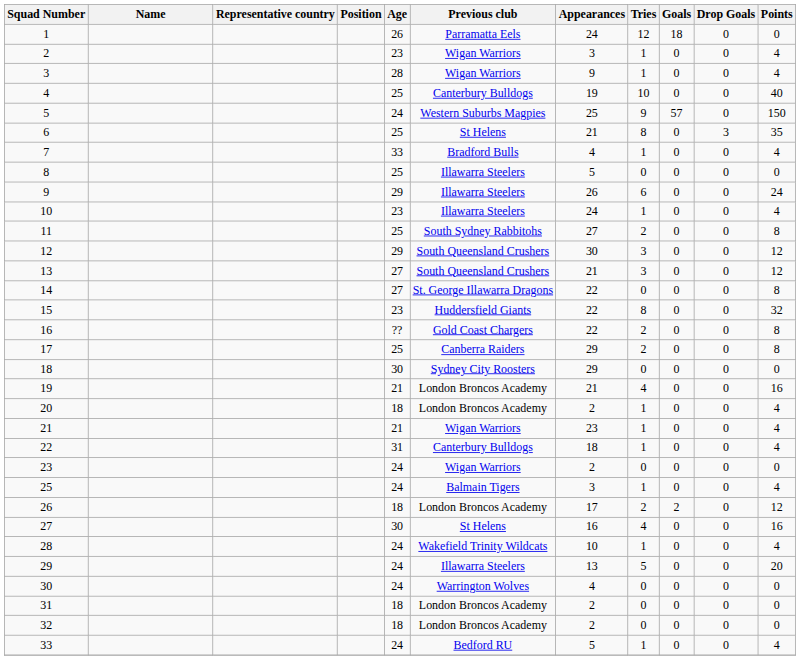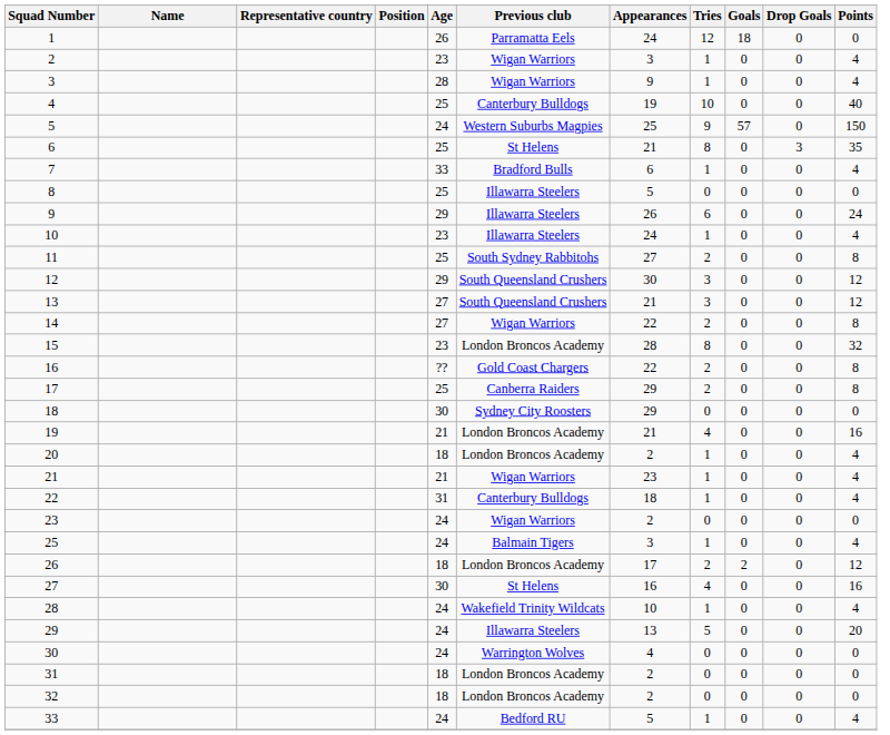7 | Appearances: 4 -> 6
14 | Previous club: St. George Illawarra Dragons -> Wigan Warriors
14 | Tries: 0 -> 2
15 | Previous club: Huddersfield Giants -> London Broncos Academy
15 | Appearances: 22 -> 28
